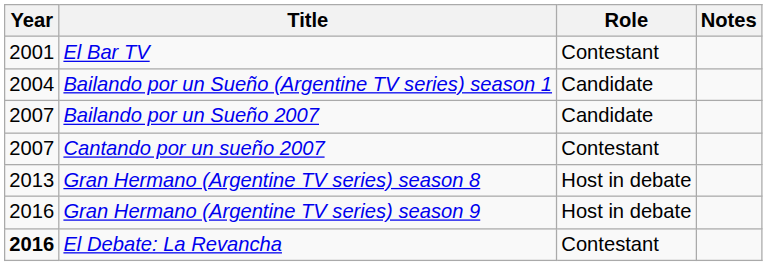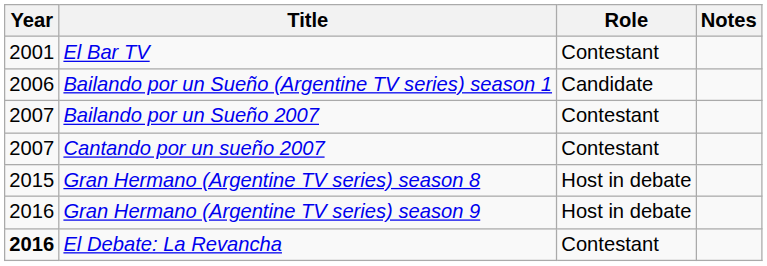Bailando por un Sueño (Argentine TV series) season 1 | Year: 2004 -> 2006
Bailando por un Sueño 2007 | Role: Candidate -> Contestant
Gran Hermano (Argentine TV series) season 8 | Year: 2013 -> 2015
